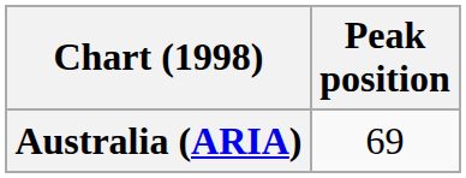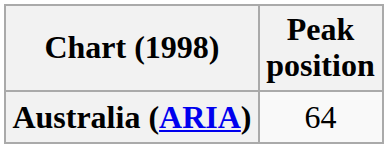Australia (ARIA) | Peak position: 69 -> 64
